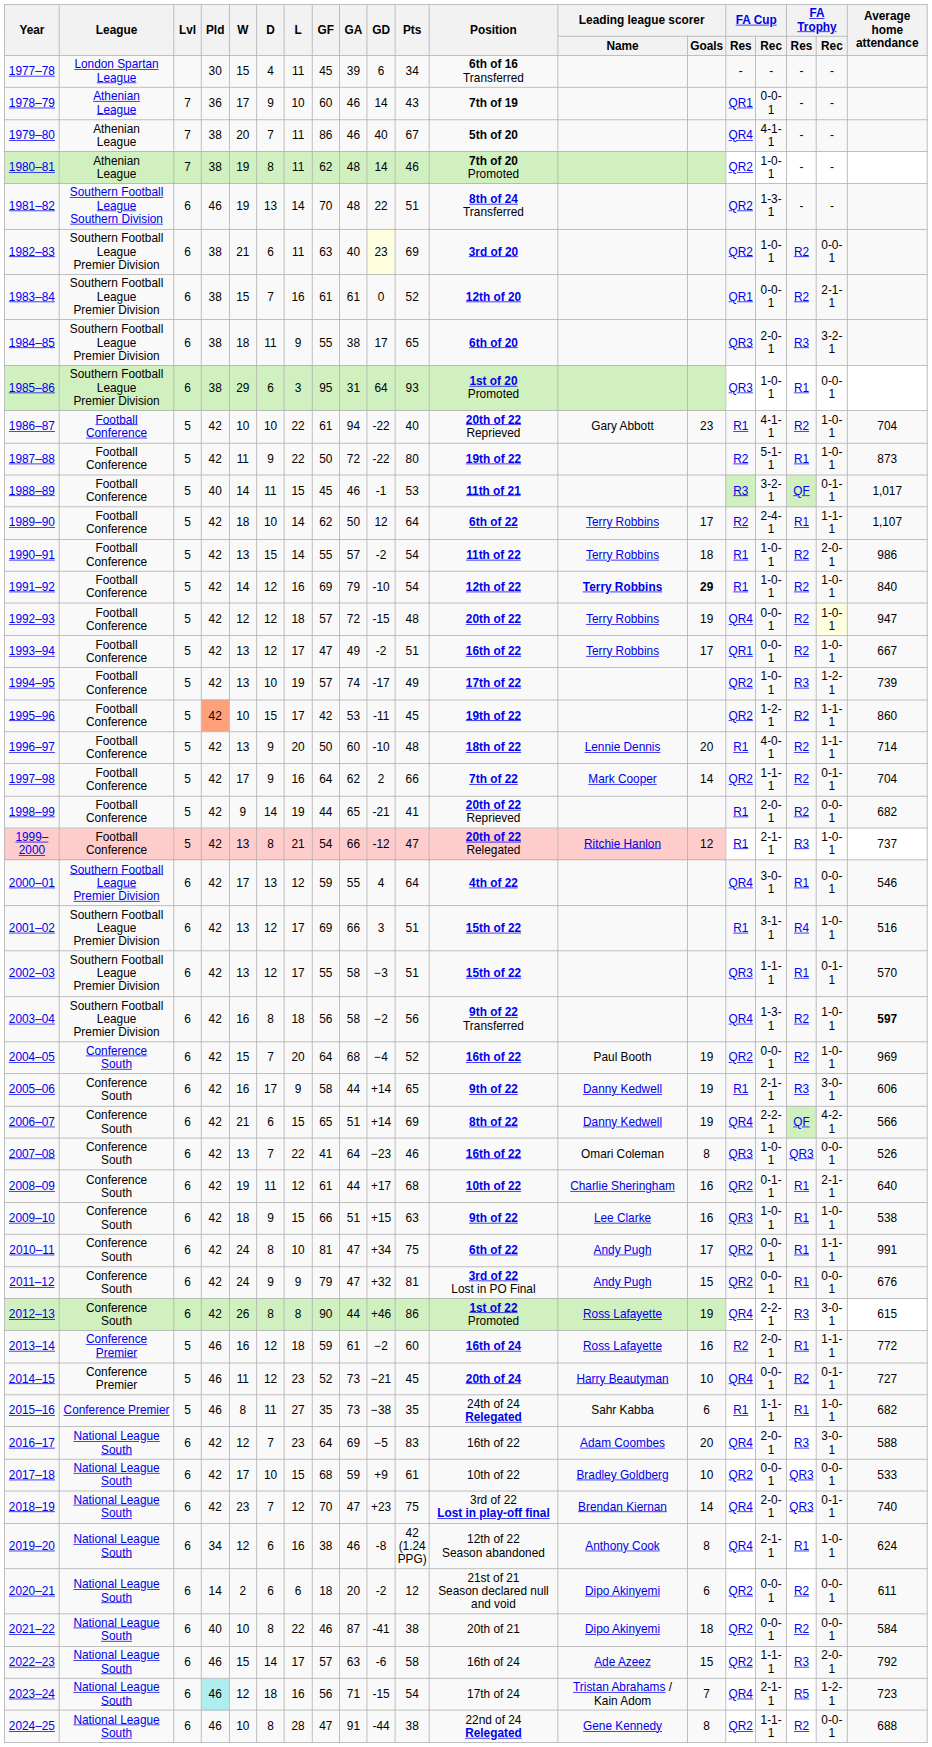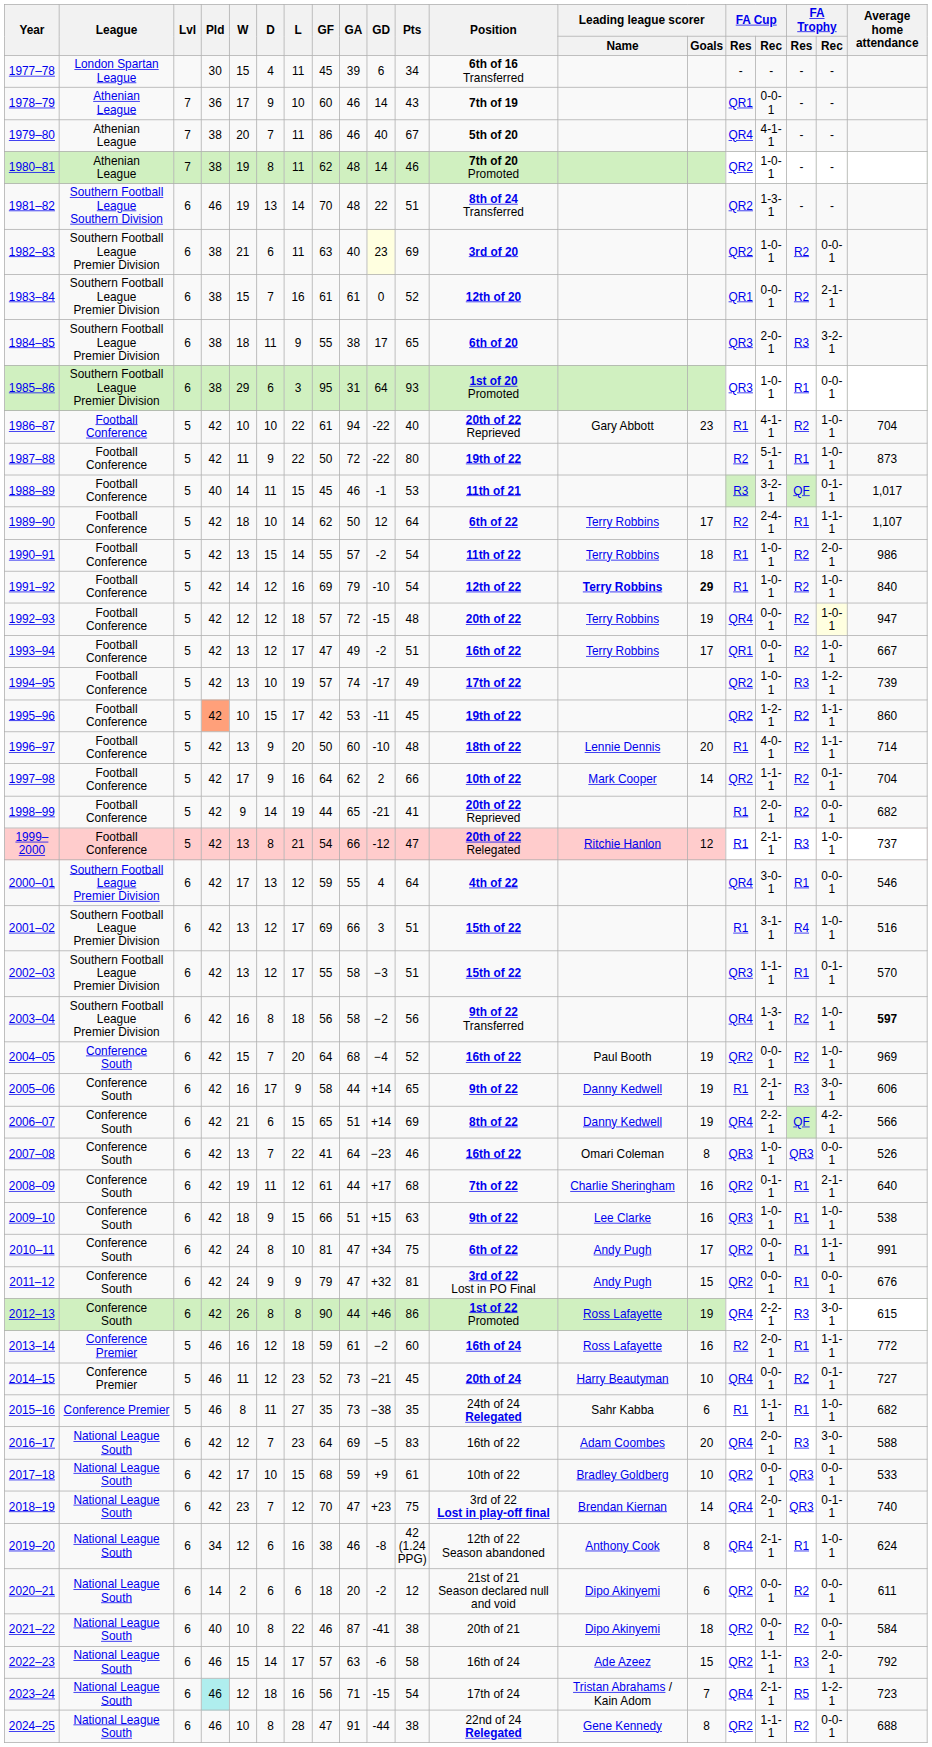1997–98 | Position: 7th of 22 -> 10th of 22
2008–09 | Position: 10th of 22 -> 7th of 22
